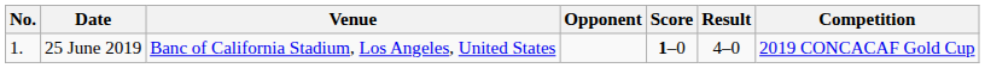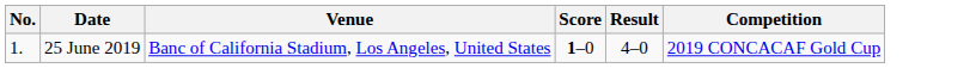- column: Opponent
